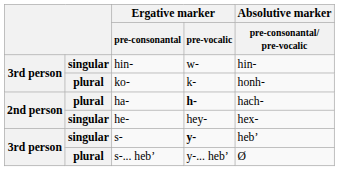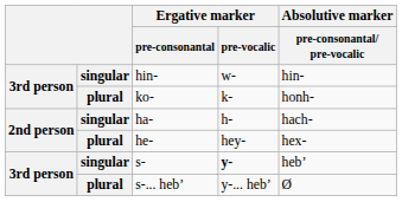ha- | column 2: plural -> singular
ha- | Ergative marker / pre-vocalic: bold -> normal
he- | column 2: singular -> plural
